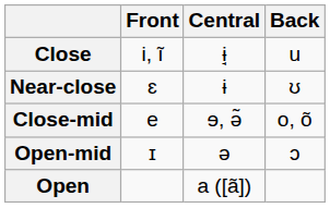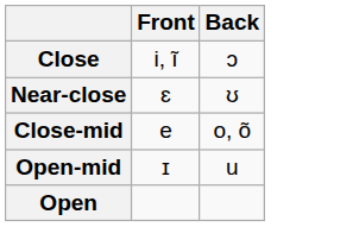- column: Central | ɨ̘ | ɨ | ɘ, ə̃ | ə | a ([ã])
Close | Back: u -> ɔ
Open-mid | Back: ɔ -> u
